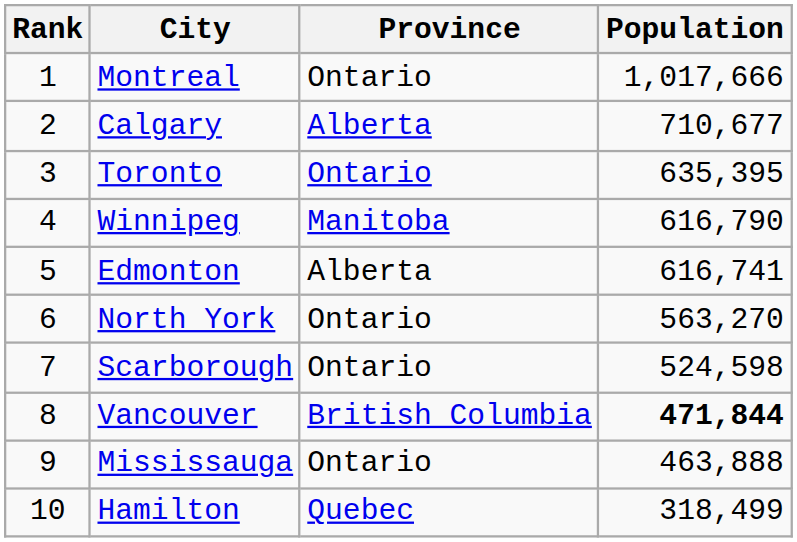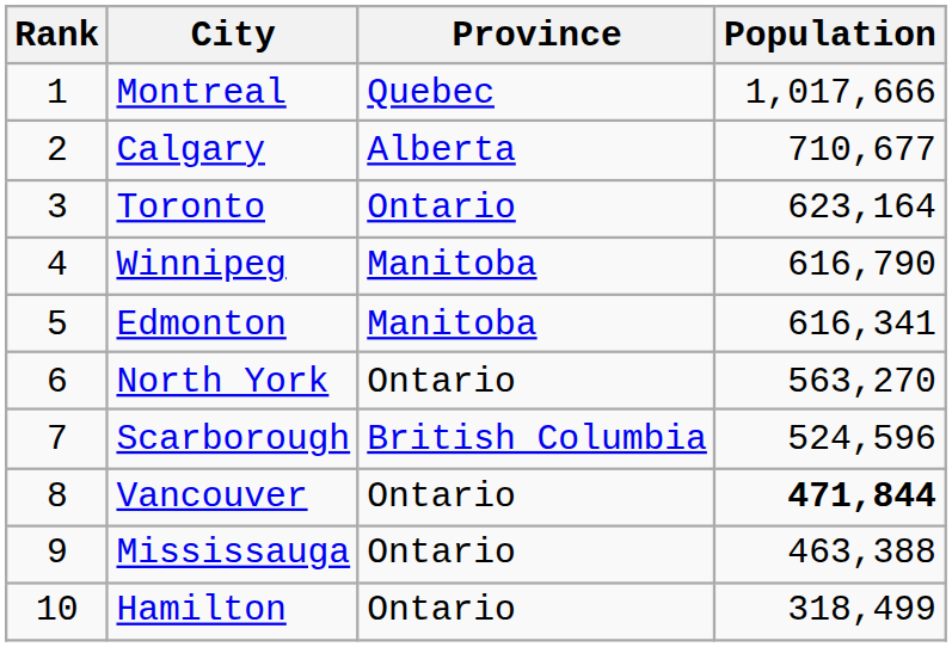Montreal | Province: Ontario -> Quebec
Toronto | Population: 635,395 -> 623,164
Edmonton | Province: Alberta -> Manitoba
Edmonton | Population: 616,741 -> 616,341
Scarborough | Province: Ontario -> British Columbia
Scarborough | Population: 524,598 -> 524,596
Vancouver | Province: British Columbia -> Ontario
Mississauga | Population: 463,888 -> 463,388
Hamilton | Province: Quebec -> Ontario
